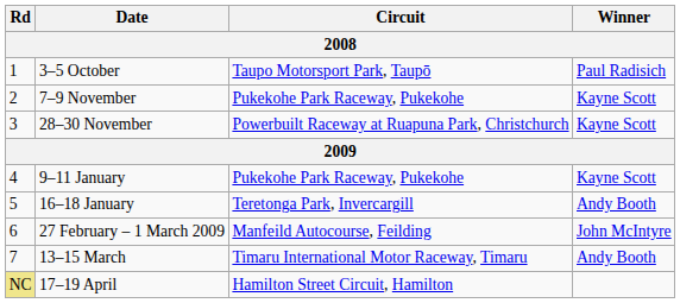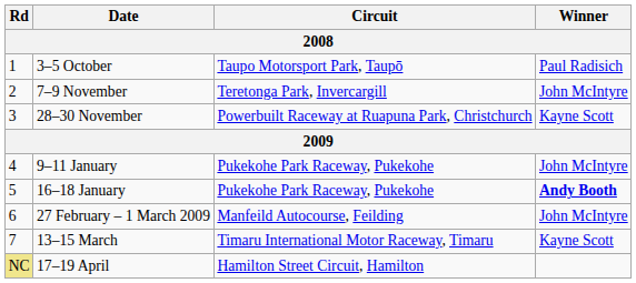7–9 November | Circuit: Pukekohe Park Raceway, Pukekohe -> Teretonga Park, Invercargill
7–9 November | Winner: Kayne Scott -> John McIntyre
9–11 January | Winner: Kayne Scott -> John McIntyre
16–18 January | Circuit: Teretonga Park, Invercargill -> Pukekohe Park Raceway, Pukekohe
16–18 January | Winner: normal -> bold
13–15 March | Winner: Andy Booth -> Kayne Scott
